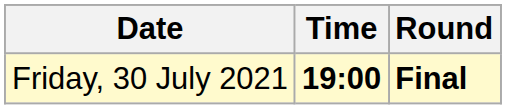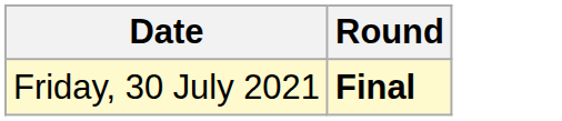- column: Time | 19:00
